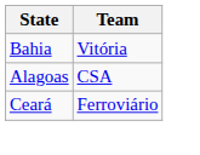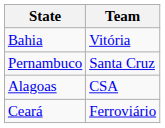+ row: Pernambuco | Santa Cruz
